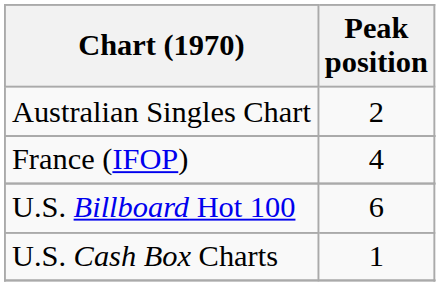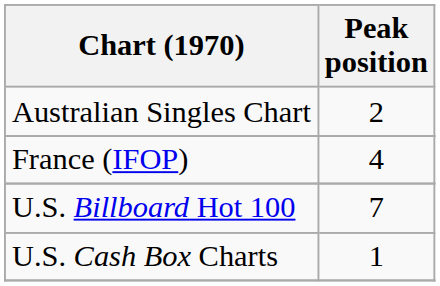U.S. Billboard Hot 100 | Peak position: 6 -> 7
